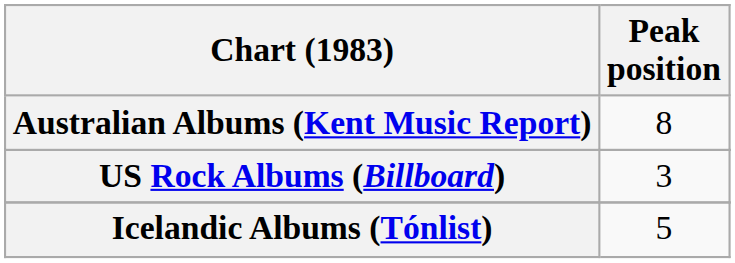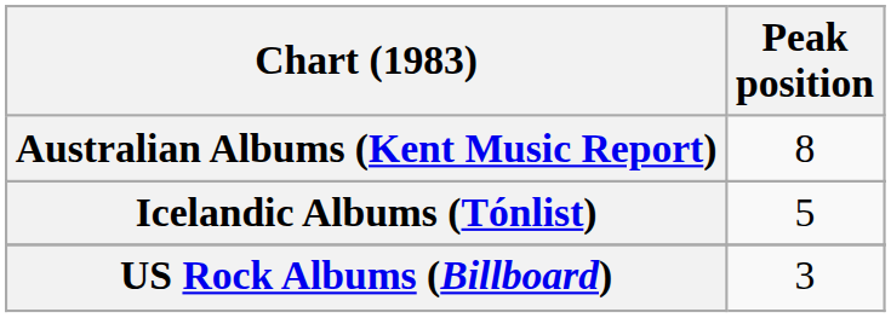rows swapped: Icelandic Albums (Tónlist) <-> US Rock Albums (Billboard)
